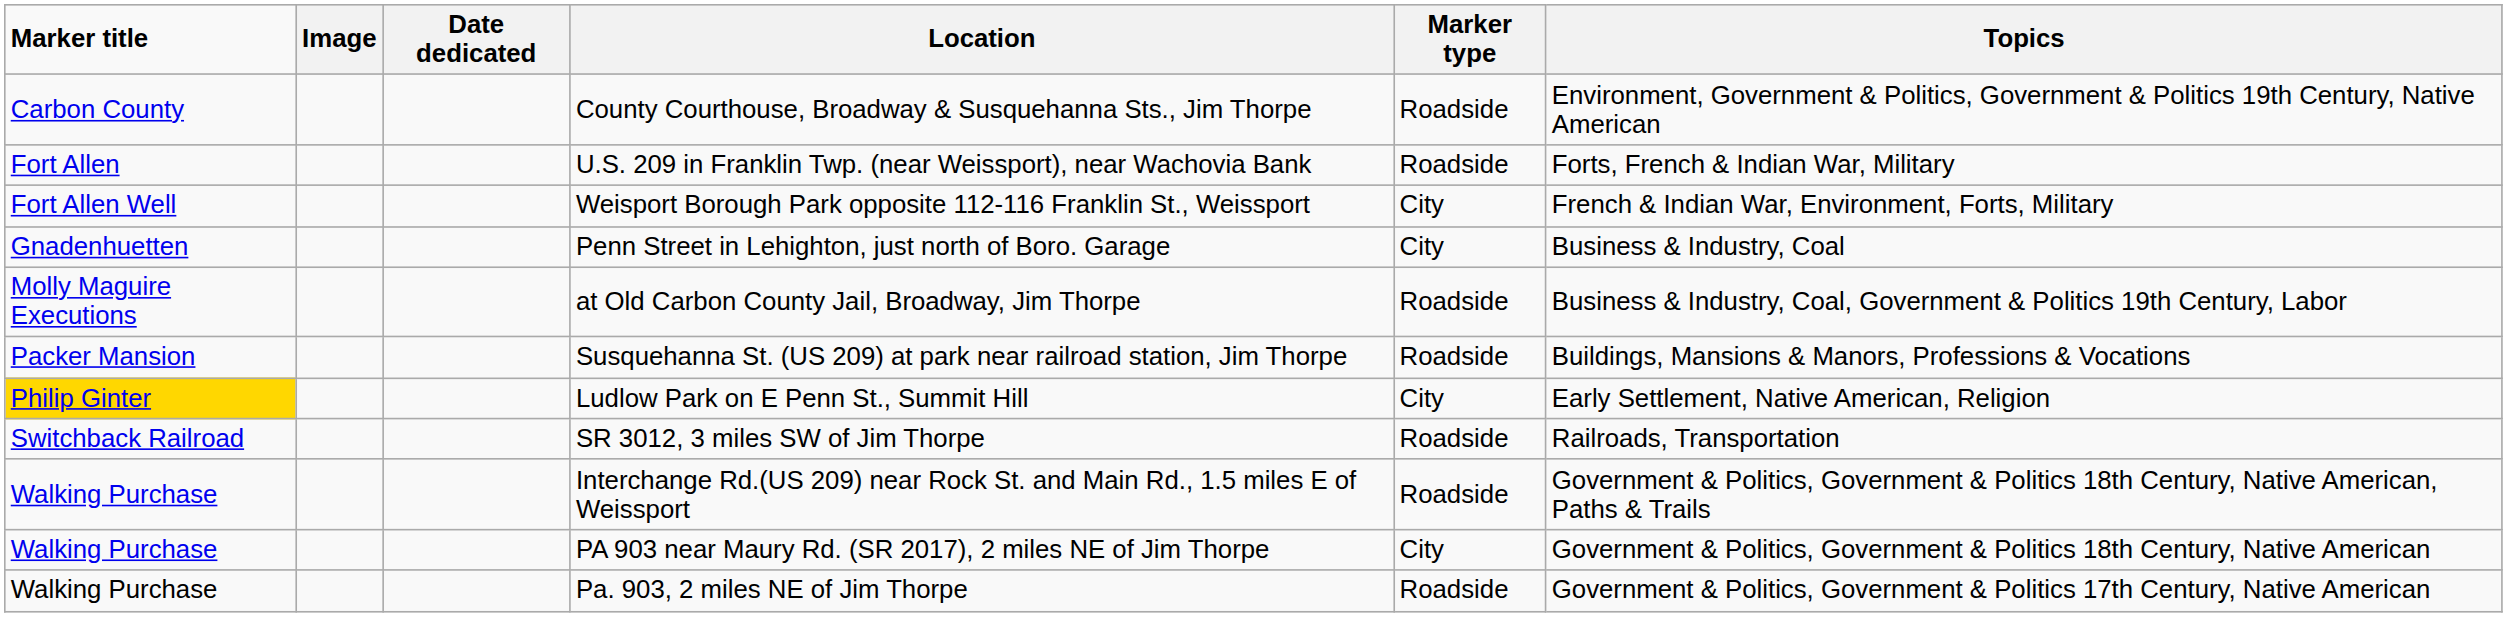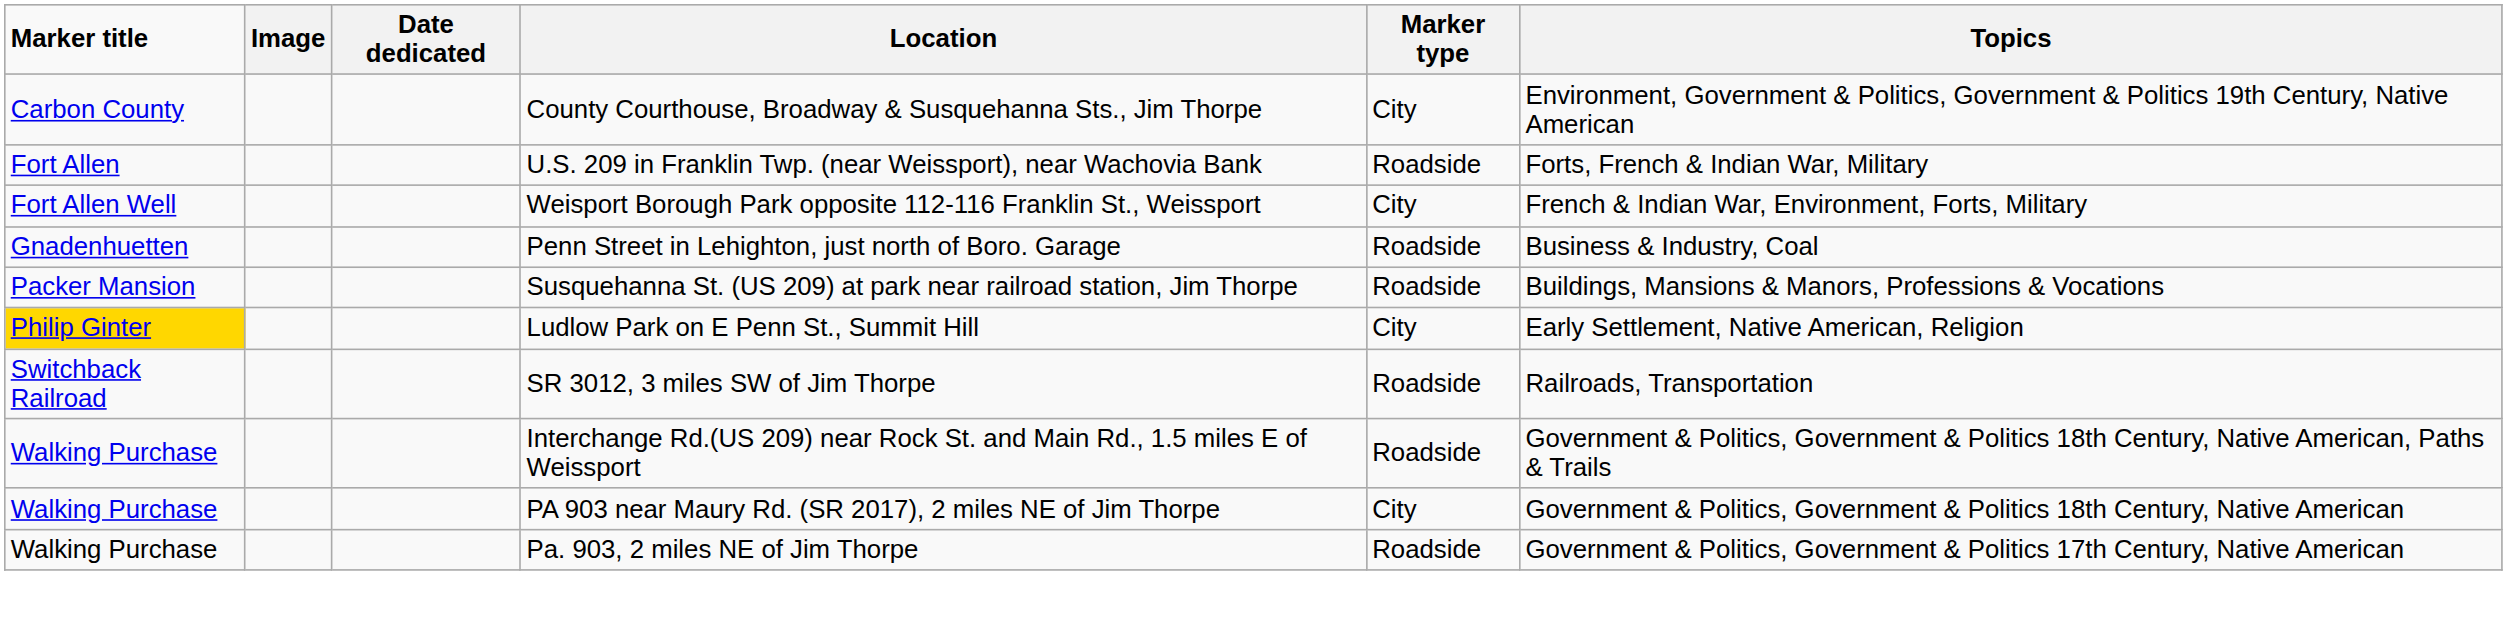County Courthouse, Broadway & Susquehanna Sts., Jim Thorpe | Marker type: Roadside -> City
Penn Street in Lehighton, just north of Boro. Garage | Marker type: City -> Roadside
- row: Molly Maguire Executions | at Old Carbon County Jail, Broadway, Jim Thorpe | Roadside | Business & Industry, Coal, Government & Politics 19th Century, Labor
